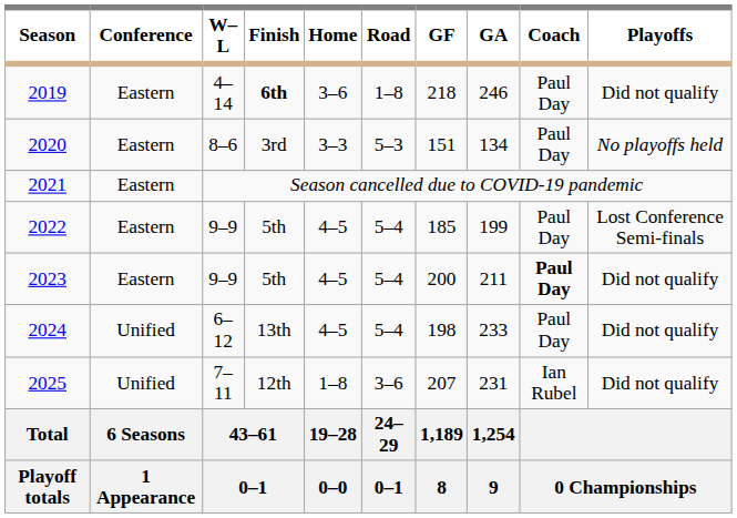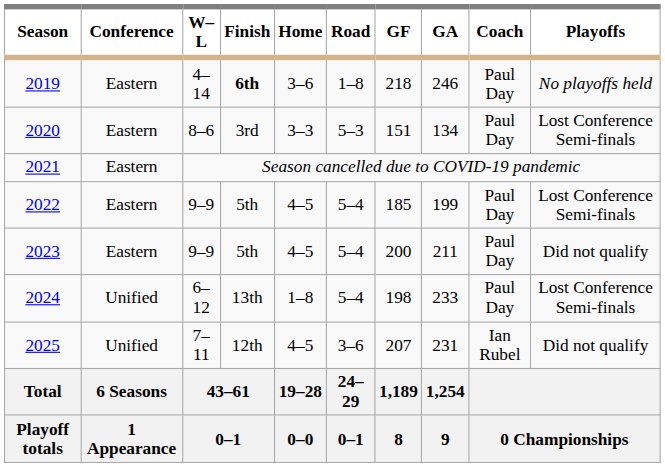2019 | Playoffs: Did not qualify -> No playoffs held
2020 | Playoffs: No playoffs held -> Lost Conference Semi-finals
2023 | Coach: bold -> normal
2024 | Home: 4–5 -> 1–8
2024 | Playoffs: Did not qualify -> Lost Conference Semi-finals
2025 | Home: 1–8 -> 4–5
